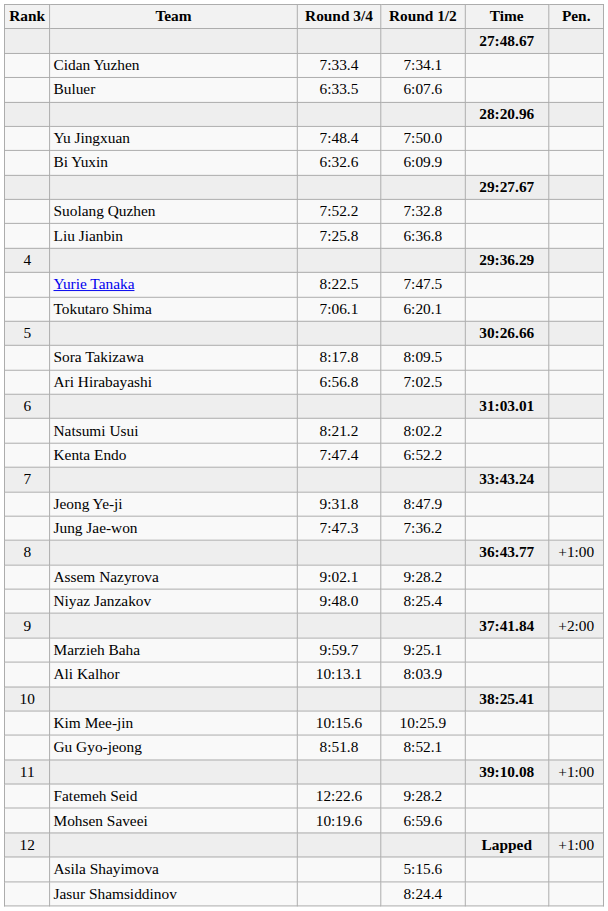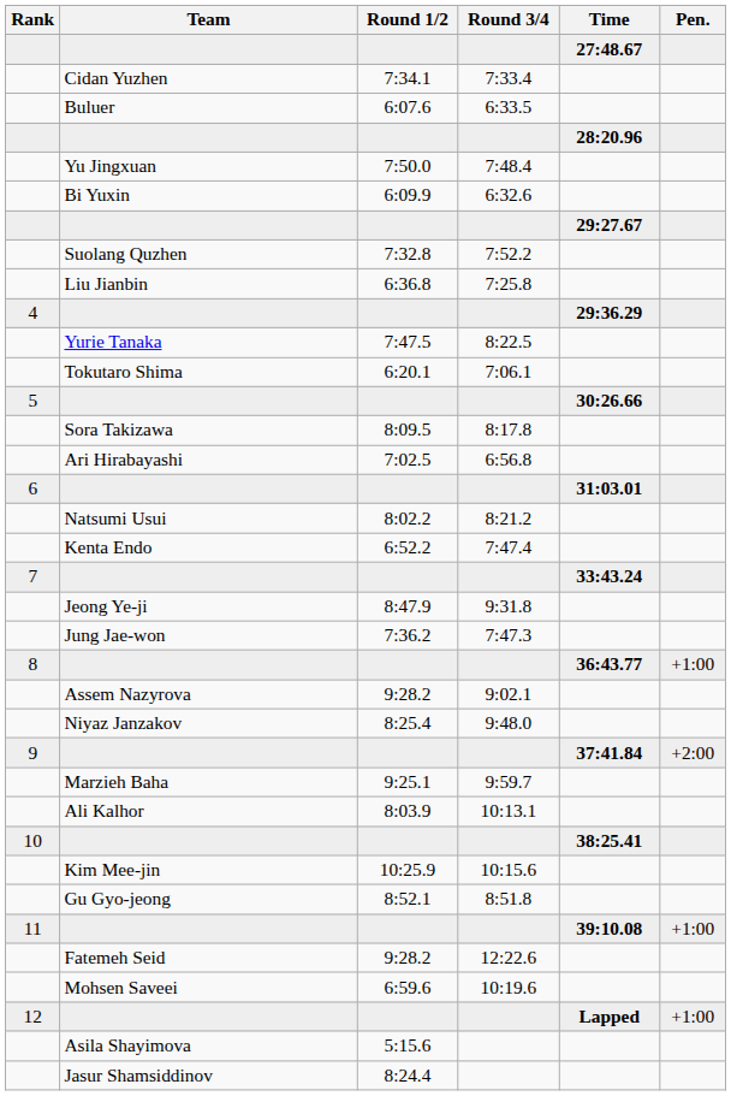columns swapped: Round 1/2 <-> Round 3/4
